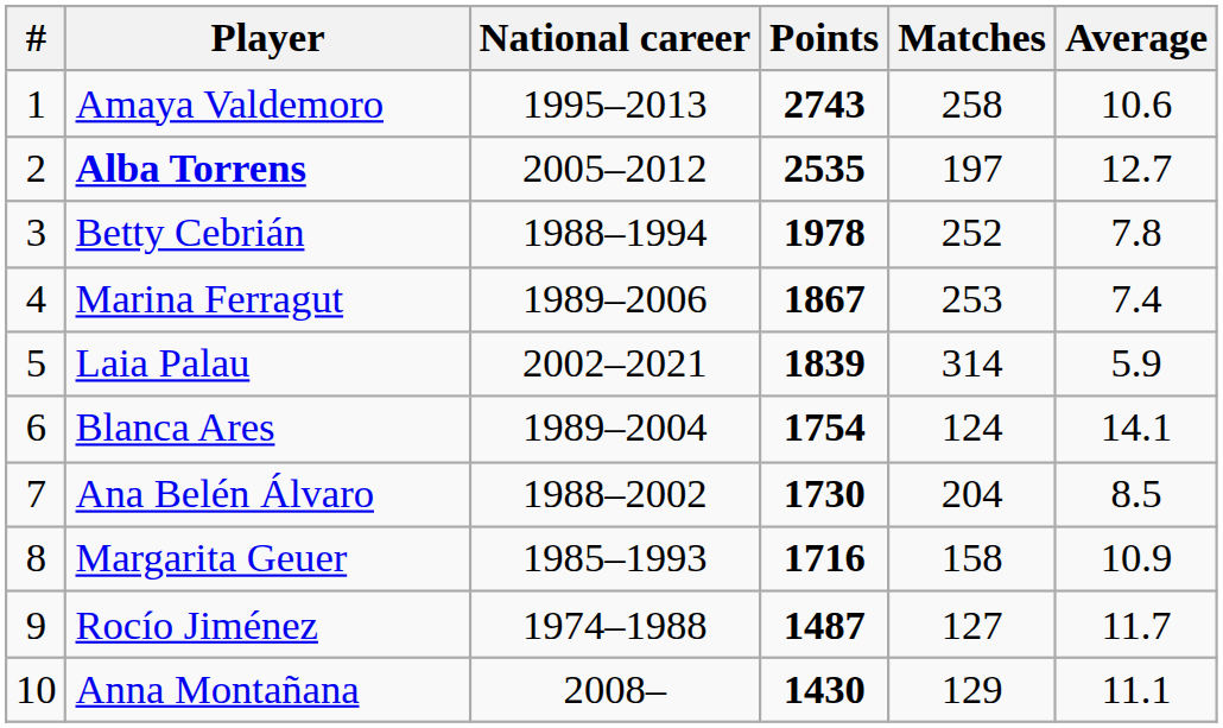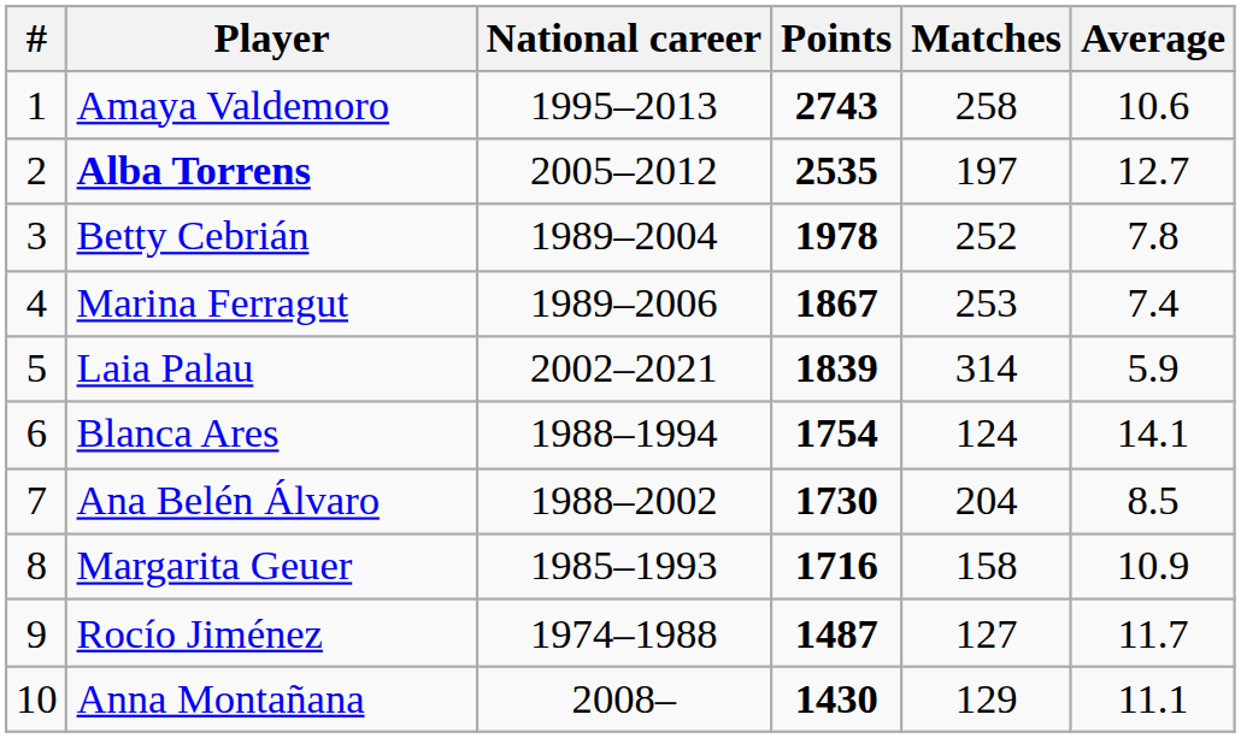Betty Cebrián | National career: 1988–1994 -> 1989–2004
Blanca Ares | National career: 1989–2004 -> 1988–1994
